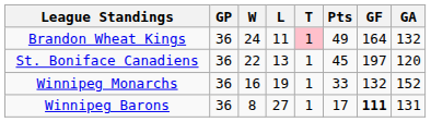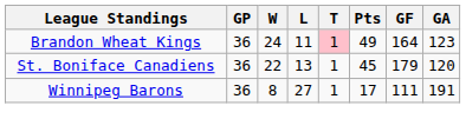Brandon Wheat Kings | GA: 132 -> 123
St. Boniface Canadiens | GF: 197 -> 179
- row: Winnipeg Monarchs | 36 | 16 | 19 | 1 | 33 | 132 | 152
Winnipeg Barons | GF: bold -> normal
Winnipeg Barons | GA: 131 -> 191
